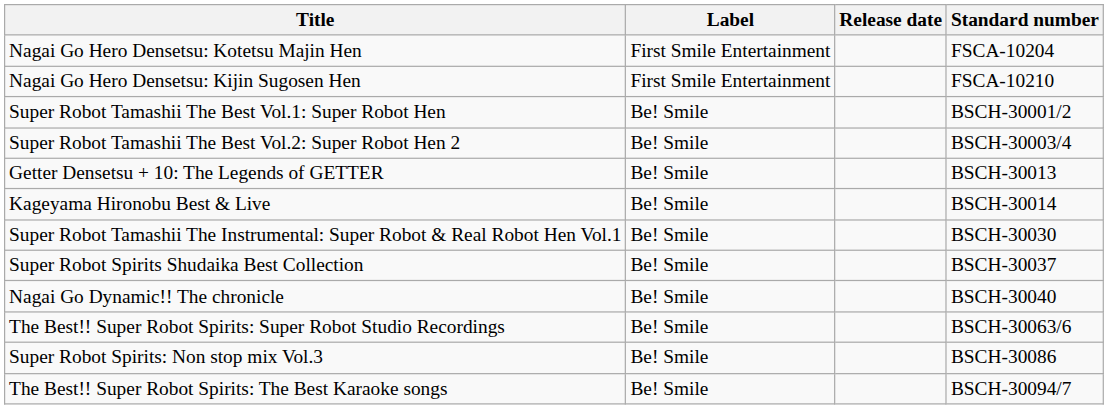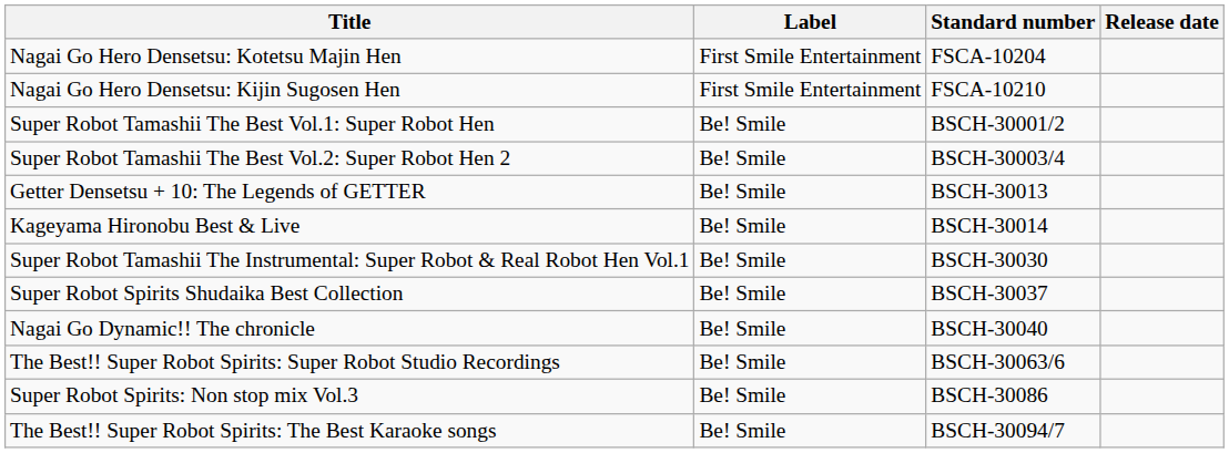columns swapped: Standard number <-> Release date
